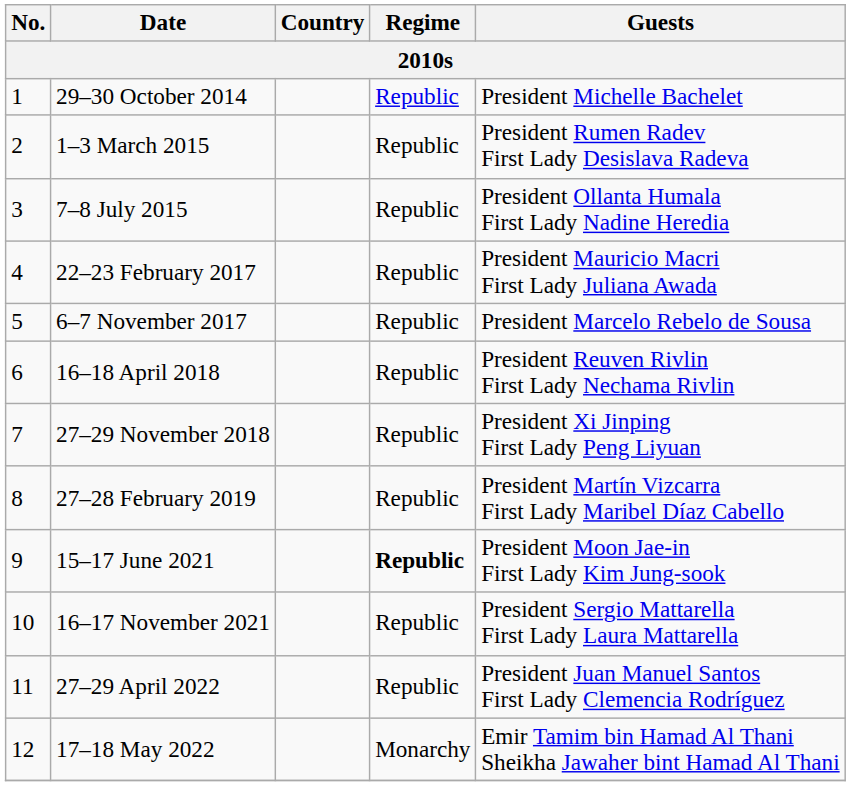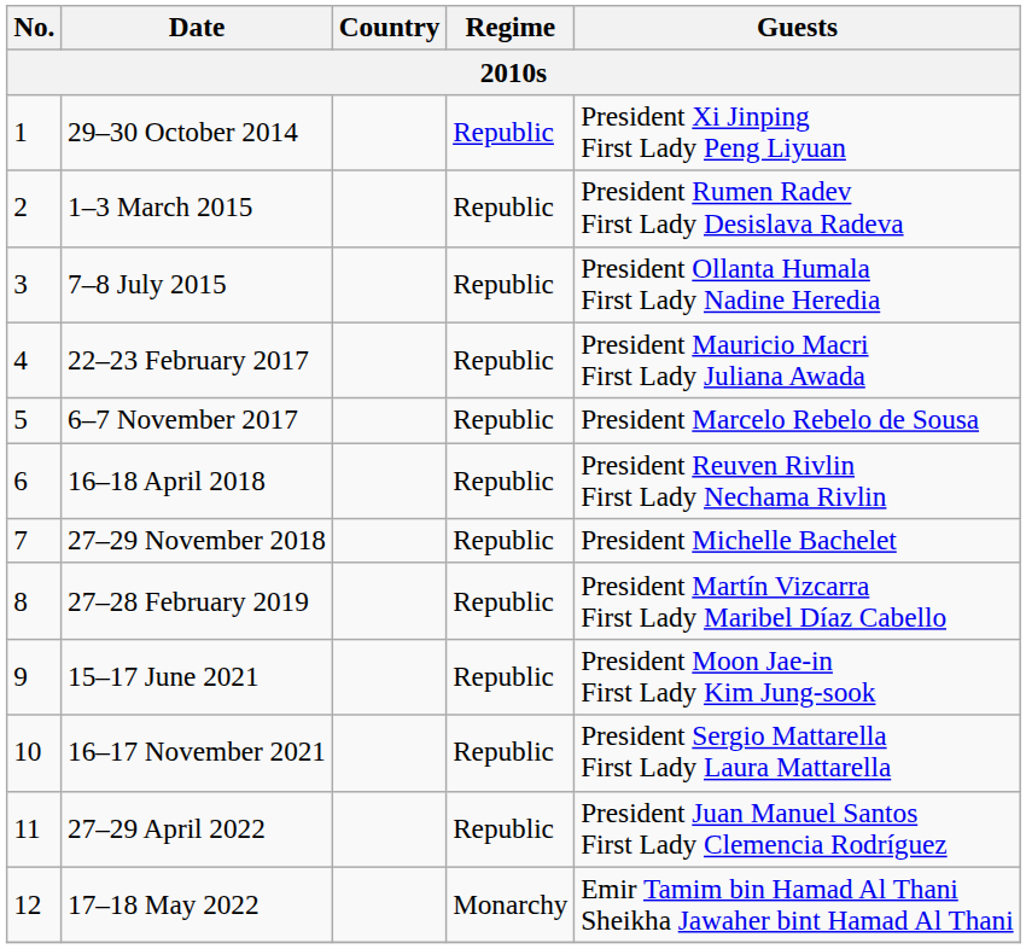29–30 October 2014 | Guests: President Michelle Bachelet -> President Xi Jinping First Lady Peng Liyuan
27–29 November 2018 | Guests: President Xi Jinping First Lady Peng Liyuan -> President Michelle Bachelet
15–17 June 2021 | Regime: bold -> normal
